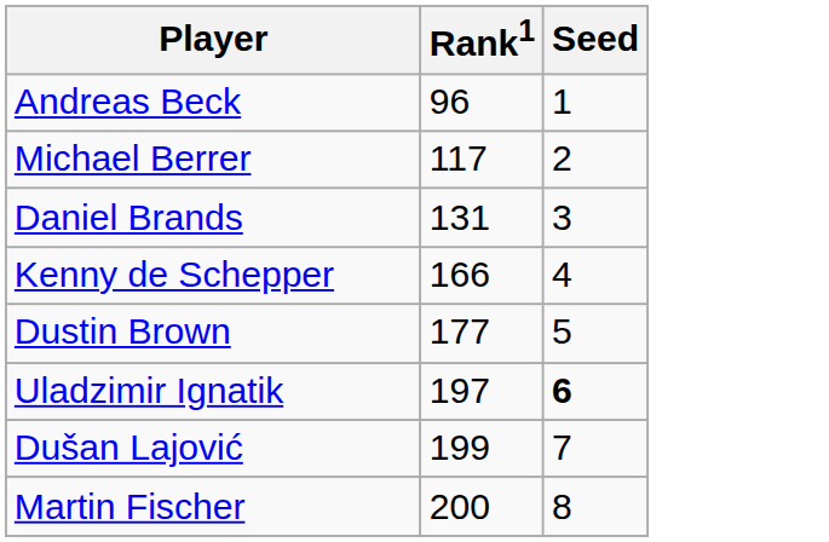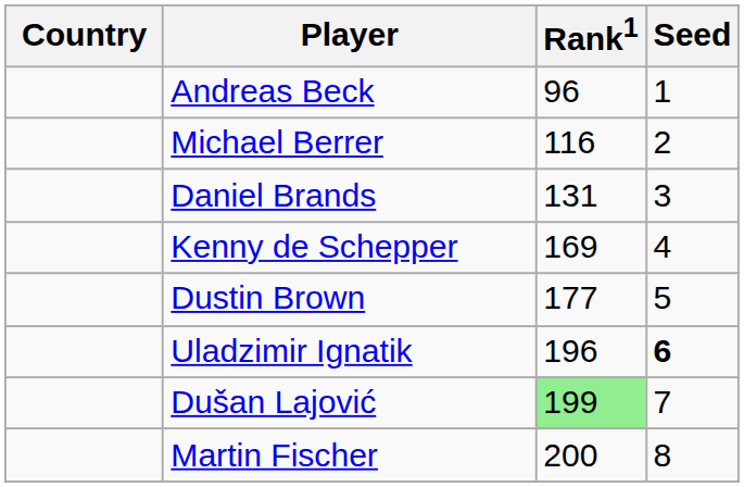+ column: Country
Michael Berrer | Rank1: 117 -> 116
Kenny de Schepper | Rank1: 166 -> 169
Uladzimir Ignatik | Rank1: 197 -> 196
Dušan Lajović | Rank1: no background -> lightgreen background
